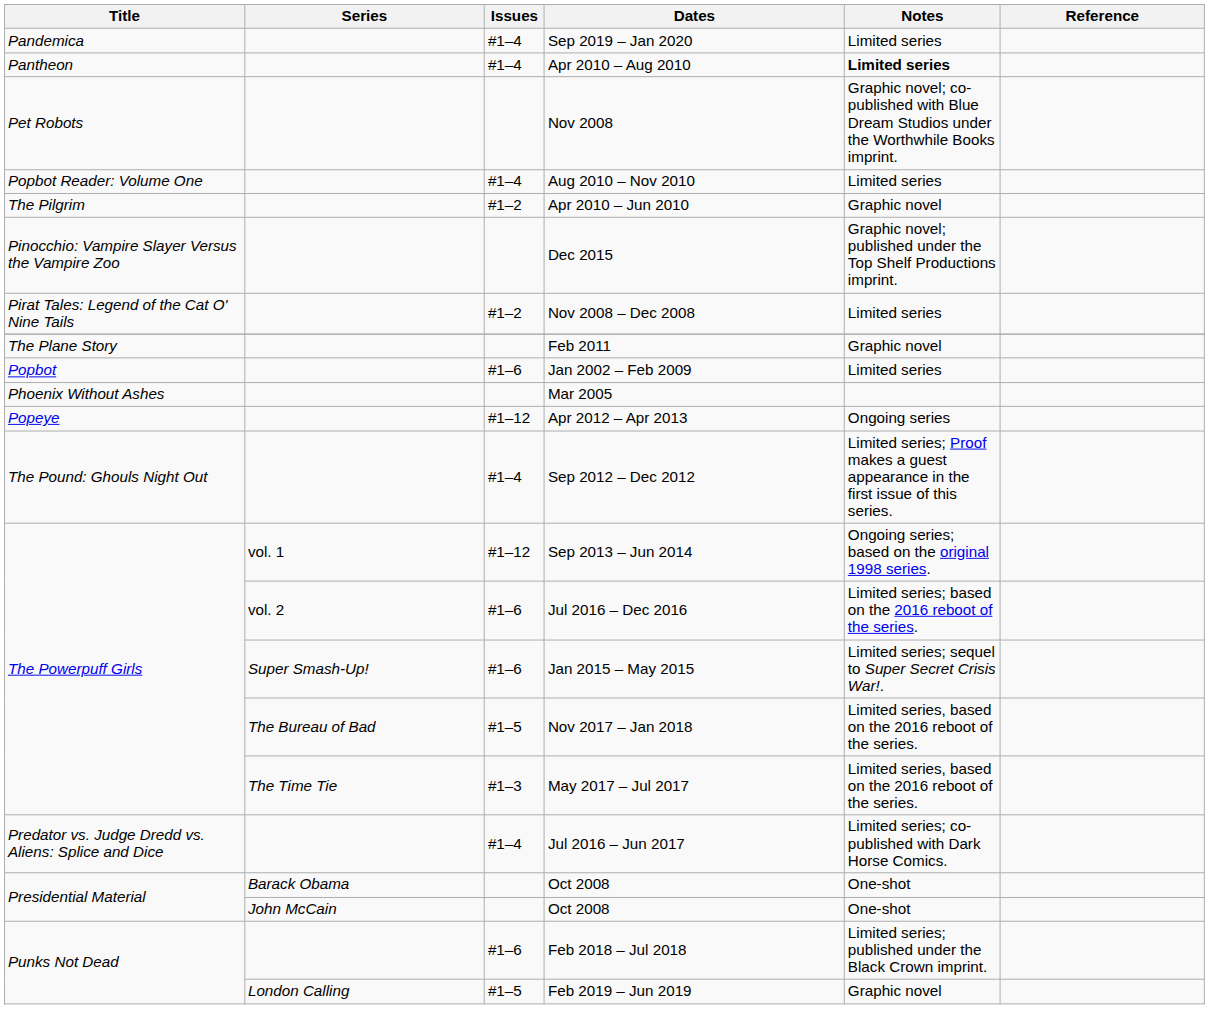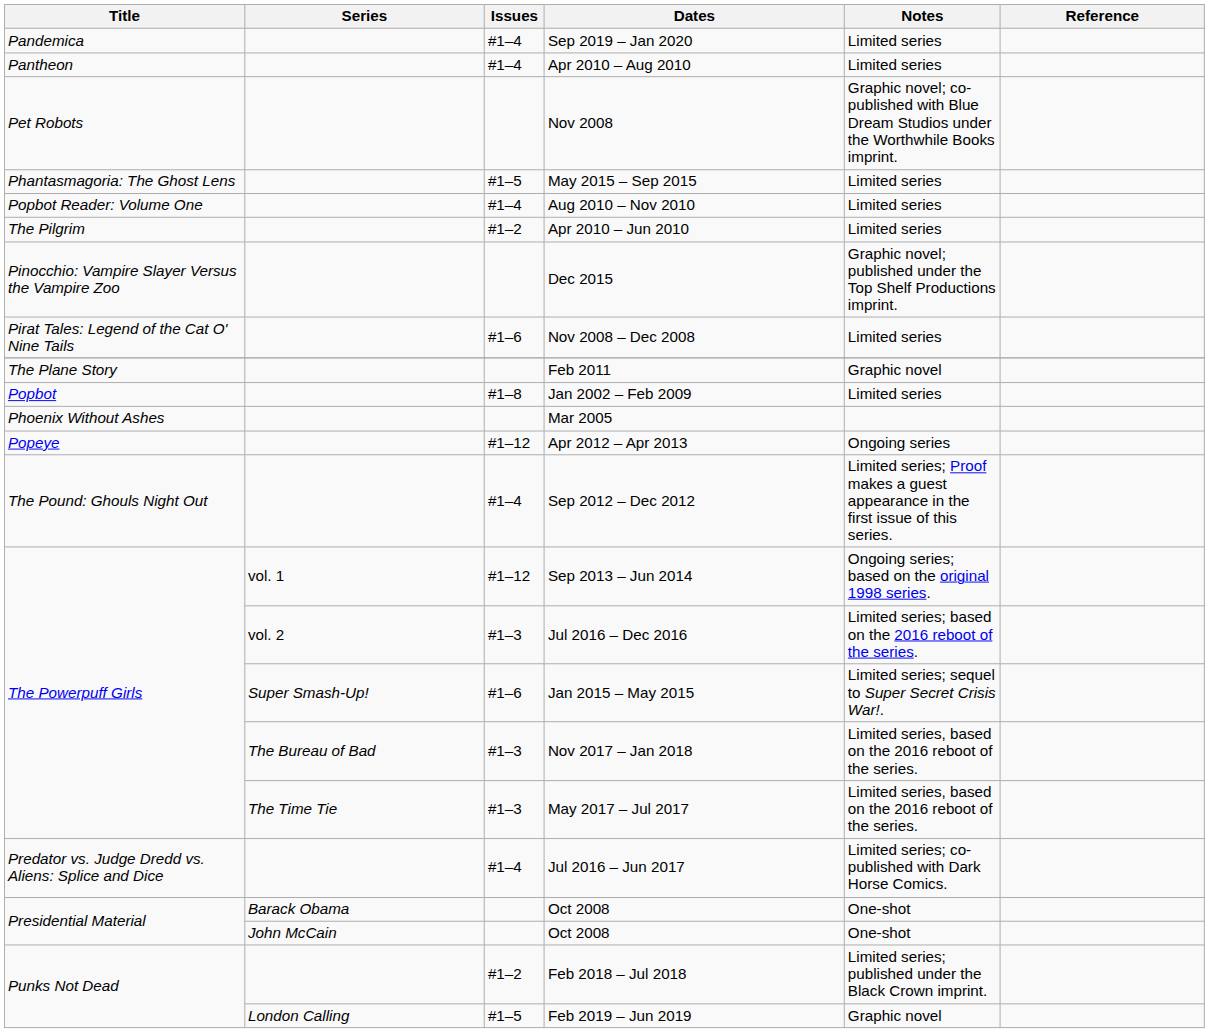Apr 2010 – Aug 2010 | Notes: bold -> normal
+ row: Phantasmagoria: The Ghost Lens | #1–5 | May 2015 – Sep 2015 | Limited series
Apr 2010 – Jun 2010 | Notes: Graphic novel -> Limited series
Nov 2008 – Dec 2008 | Issues: #1–2 -> #1–6
Jan 2002 – Feb 2009 | Issues: #1–6 -> #1–8
Jul 2016 – Dec 2016 | Issues: #1–6 -> #1–3
Nov 2017 – Jan 2018 | Issues: #1–5 -> #1–3
Feb 2018 – Jul 2018 | Issues: #1–6 -> #1–2
